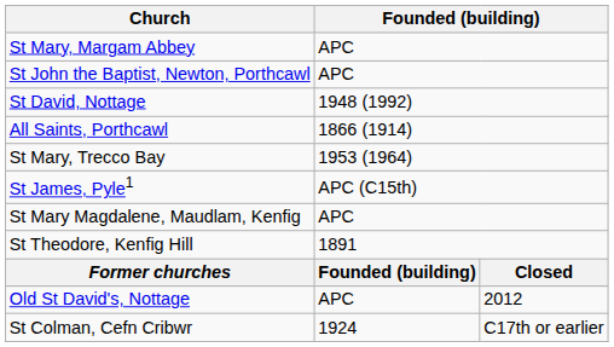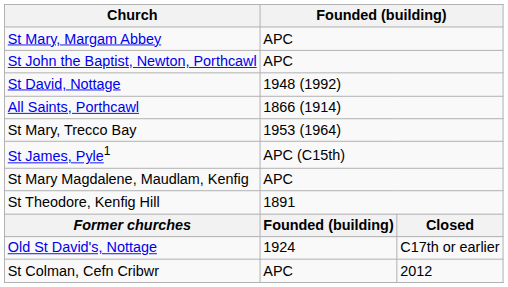Old St David's, Nottage | column 2: APC -> 1924
Old St David's, Nottage | column 3: 2012 -> C17th or earlier
St Colman, Cefn Cribwr | column 2: 1924 -> APC
St Colman, Cefn Cribwr | column 3: C17th or earlier -> 2012
